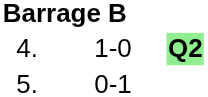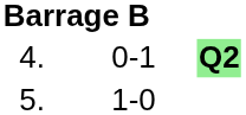4. | column 3: 1-0 -> 0-1
5. | column 3: 0-1 -> 1-0
